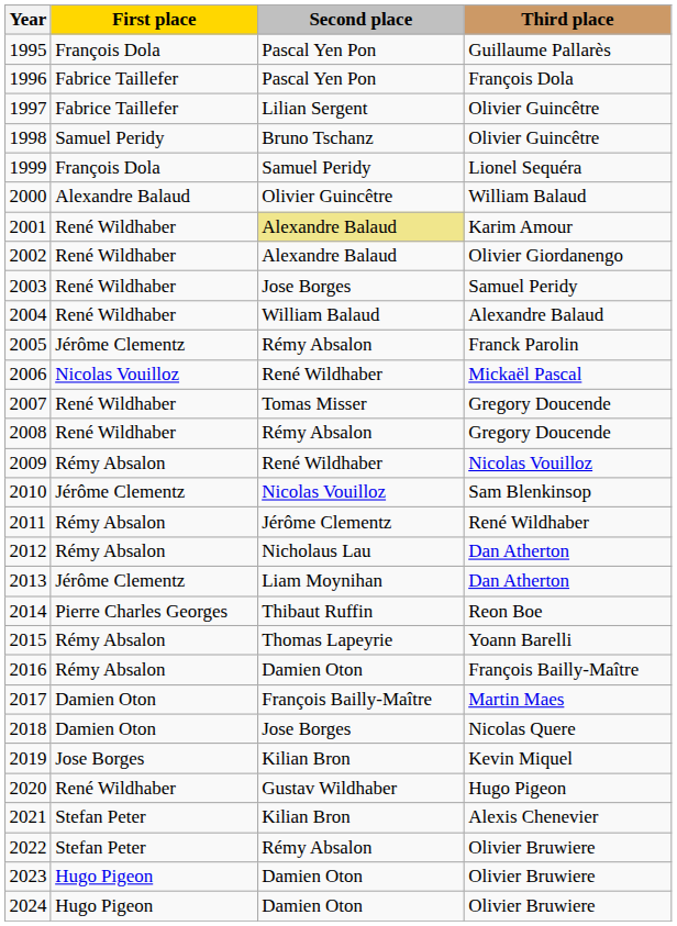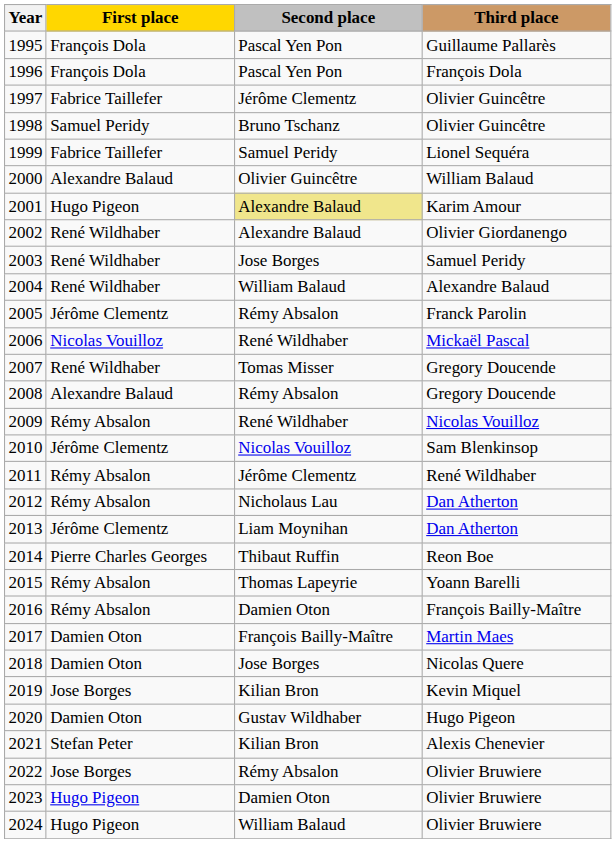1996 | First place: Fabrice Taillefer -> François Dola
1997 | Second place: Lilian Sergent -> Jérôme Clementz
1999 | First place: François Dola -> Fabrice Taillefer
2001 | First place: René Wildhaber -> Hugo Pigeon
2008 | First place: René Wildhaber -> Alexandre Balaud
2020 | First place: René Wildhaber -> Damien Oton
2022 | First place: Stefan Peter -> Jose Borges
2024 | Second place: Damien Oton -> William Balaud
